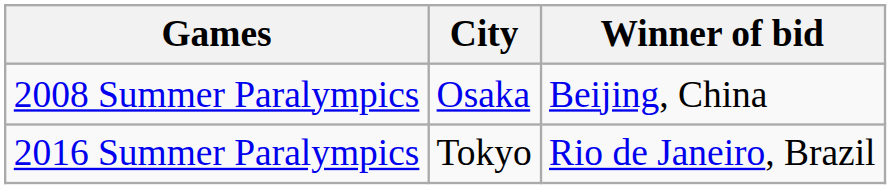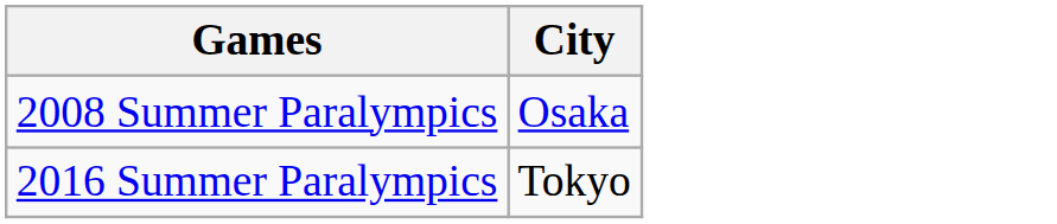- column: Winner of bid | Beijing, China | Rio de Janeiro, Brazil
